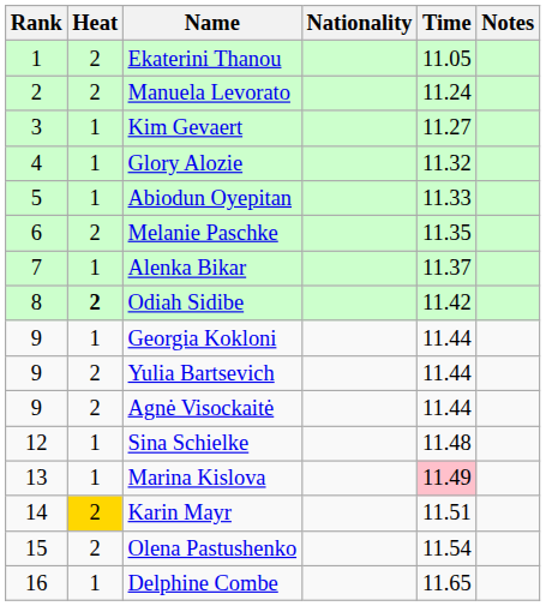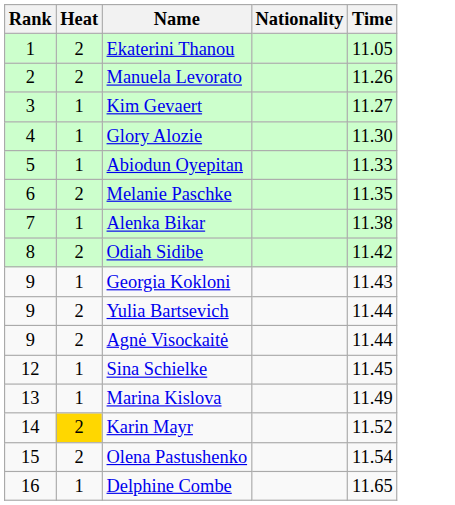- column: Notes
Manuela Levorato | Time: 11.24 -> 11.26
Glory Alozie | Time: 11.32 -> 11.30
Alenka Bikar | Time: 11.37 -> 11.38
Odiah Sidibe | Heat: bold -> normal
Georgia Kokloni | Time: 11.44 -> 11.43
Sina Schielke | Time: 11.48 -> 11.45
Marina Kislova | Time: pink background -> no background
Karin Mayr | Time: 11.51 -> 11.52
